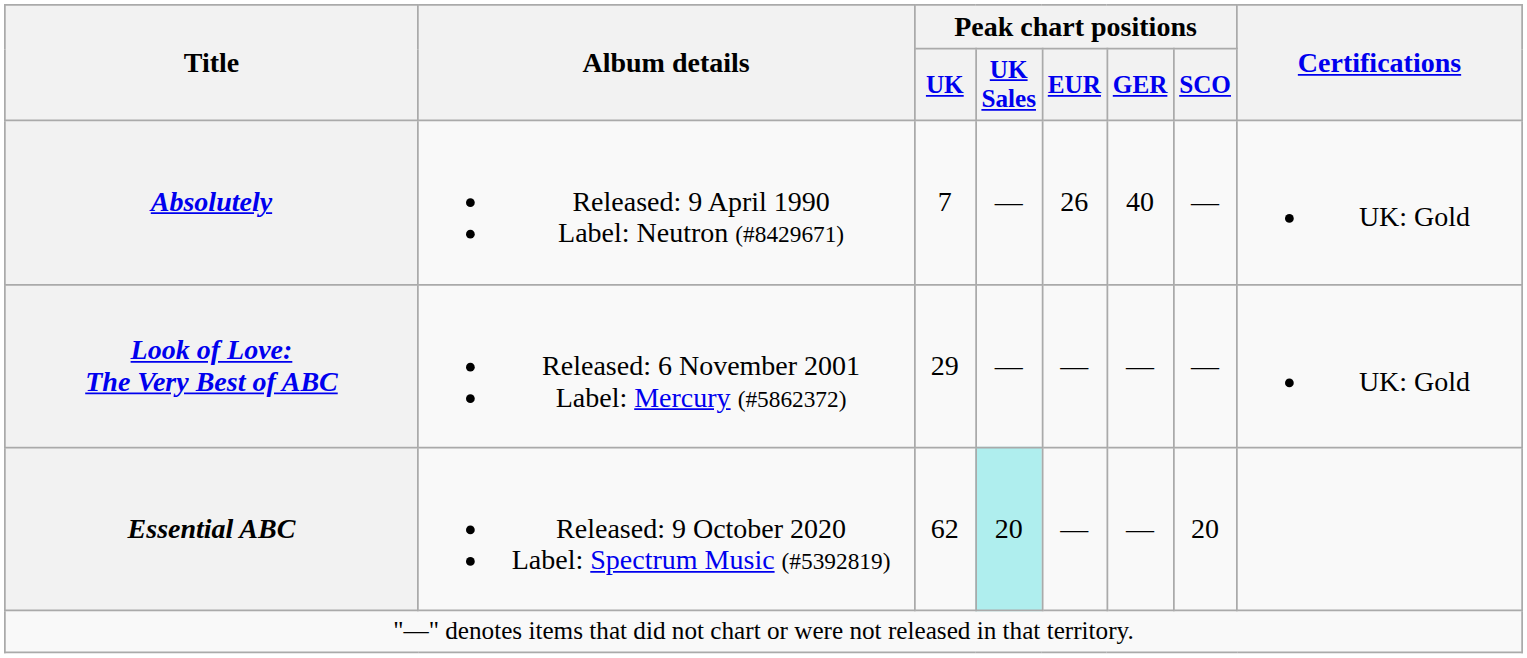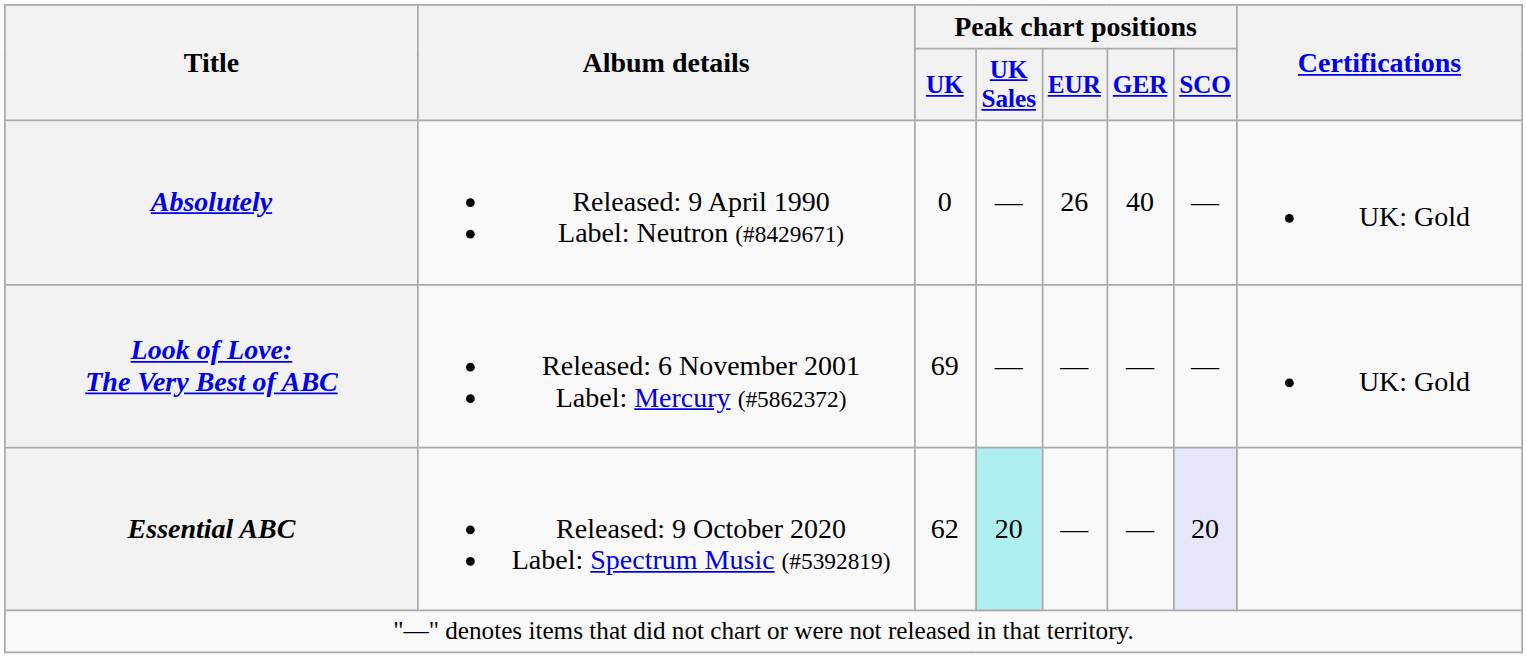Absolutely | Peak chart positions / UK: 7 -> 0
Look of Love: The Very Best of ABC | Peak chart positions / UK: 29 -> 69
Essential ABC | Peak chart positions / SCO: no background -> lavender background
